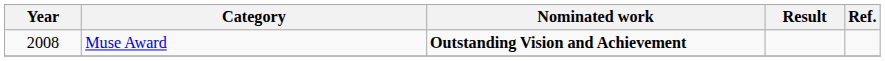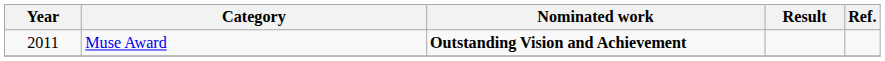Muse Award | Year: 2008 -> 2011
